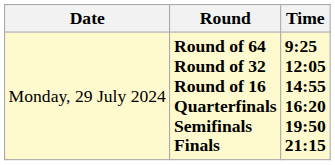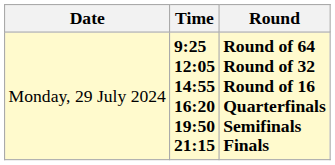columns swapped: Time <-> Round
